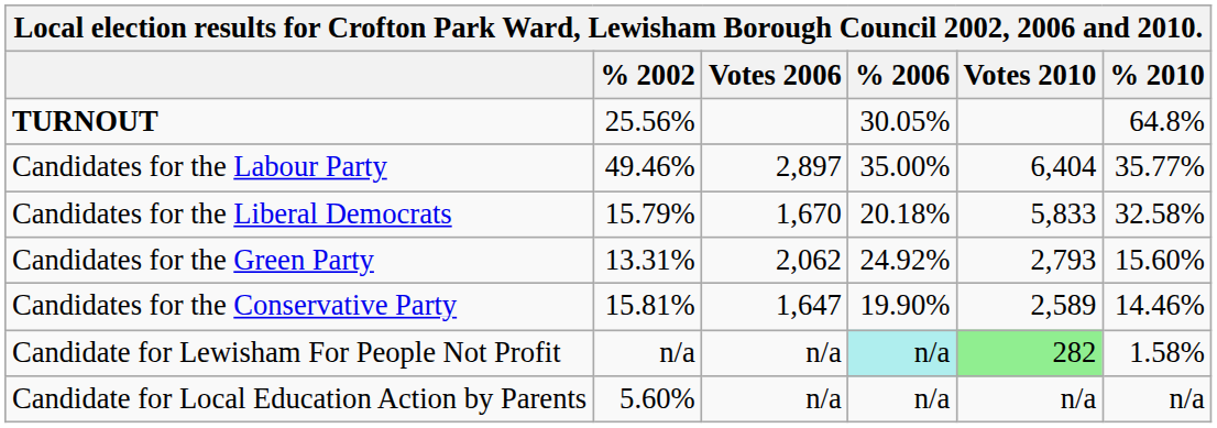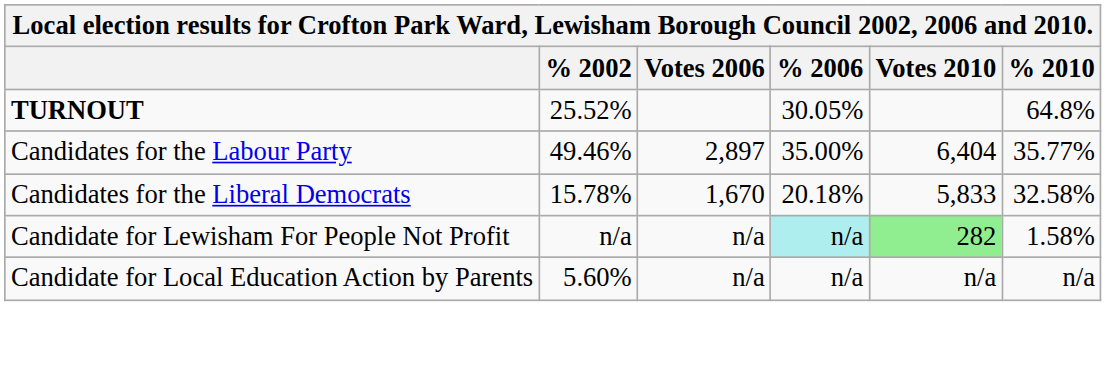TURNOUT | % 2002: 25.56% -> 25.52%
Candidates for the Liberal Democrats | % 2002: 15.79% -> 15.78%
- row: Candidates for the Green Party | 13.31% | 2,062 | 24.92% | 2,793 | 15.60%
- row: Candidates for the Conservative Party | 15.81% | 1,647 | 19.90% | 2,589 | 14.46%
